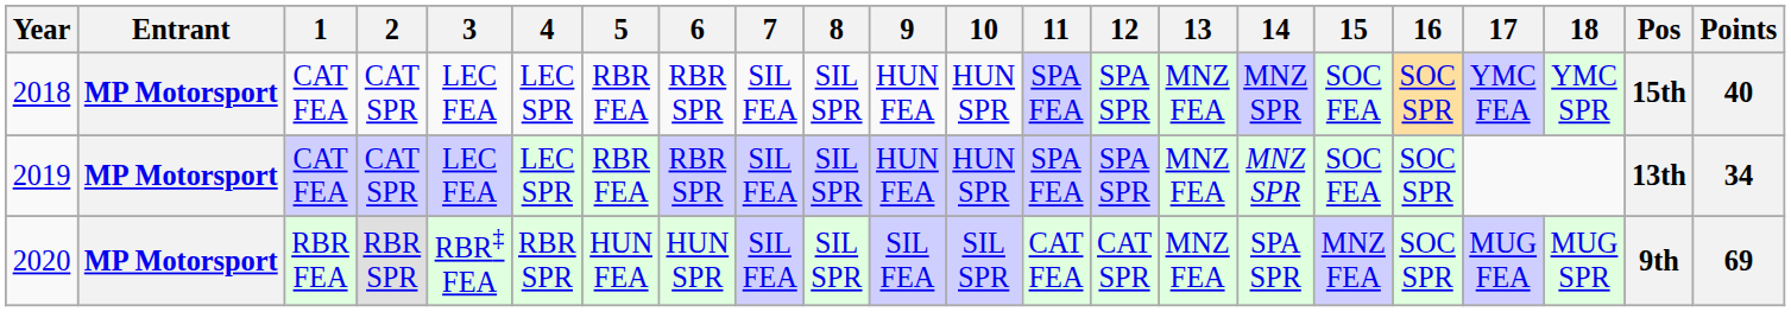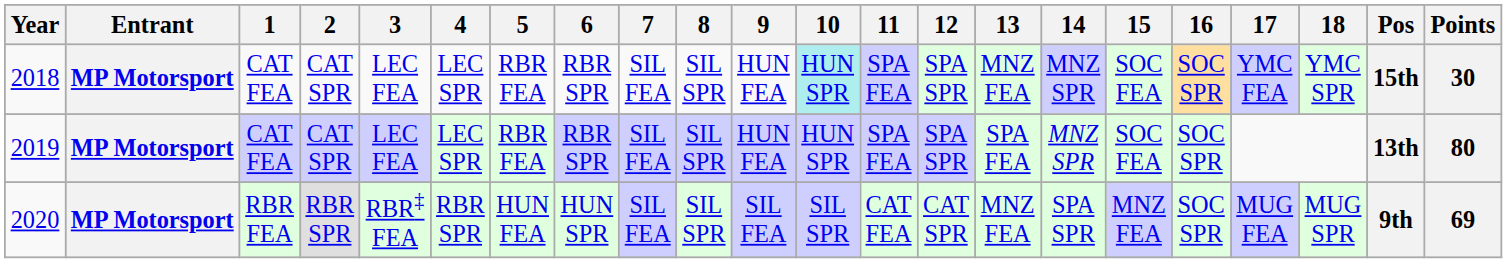2018 | 10: no background -> paleturquoise background
2018 | Points: 40 -> 30
2019 | 13: MNZ FEA -> SPA FEA
2019 | Points: 34 -> 80
